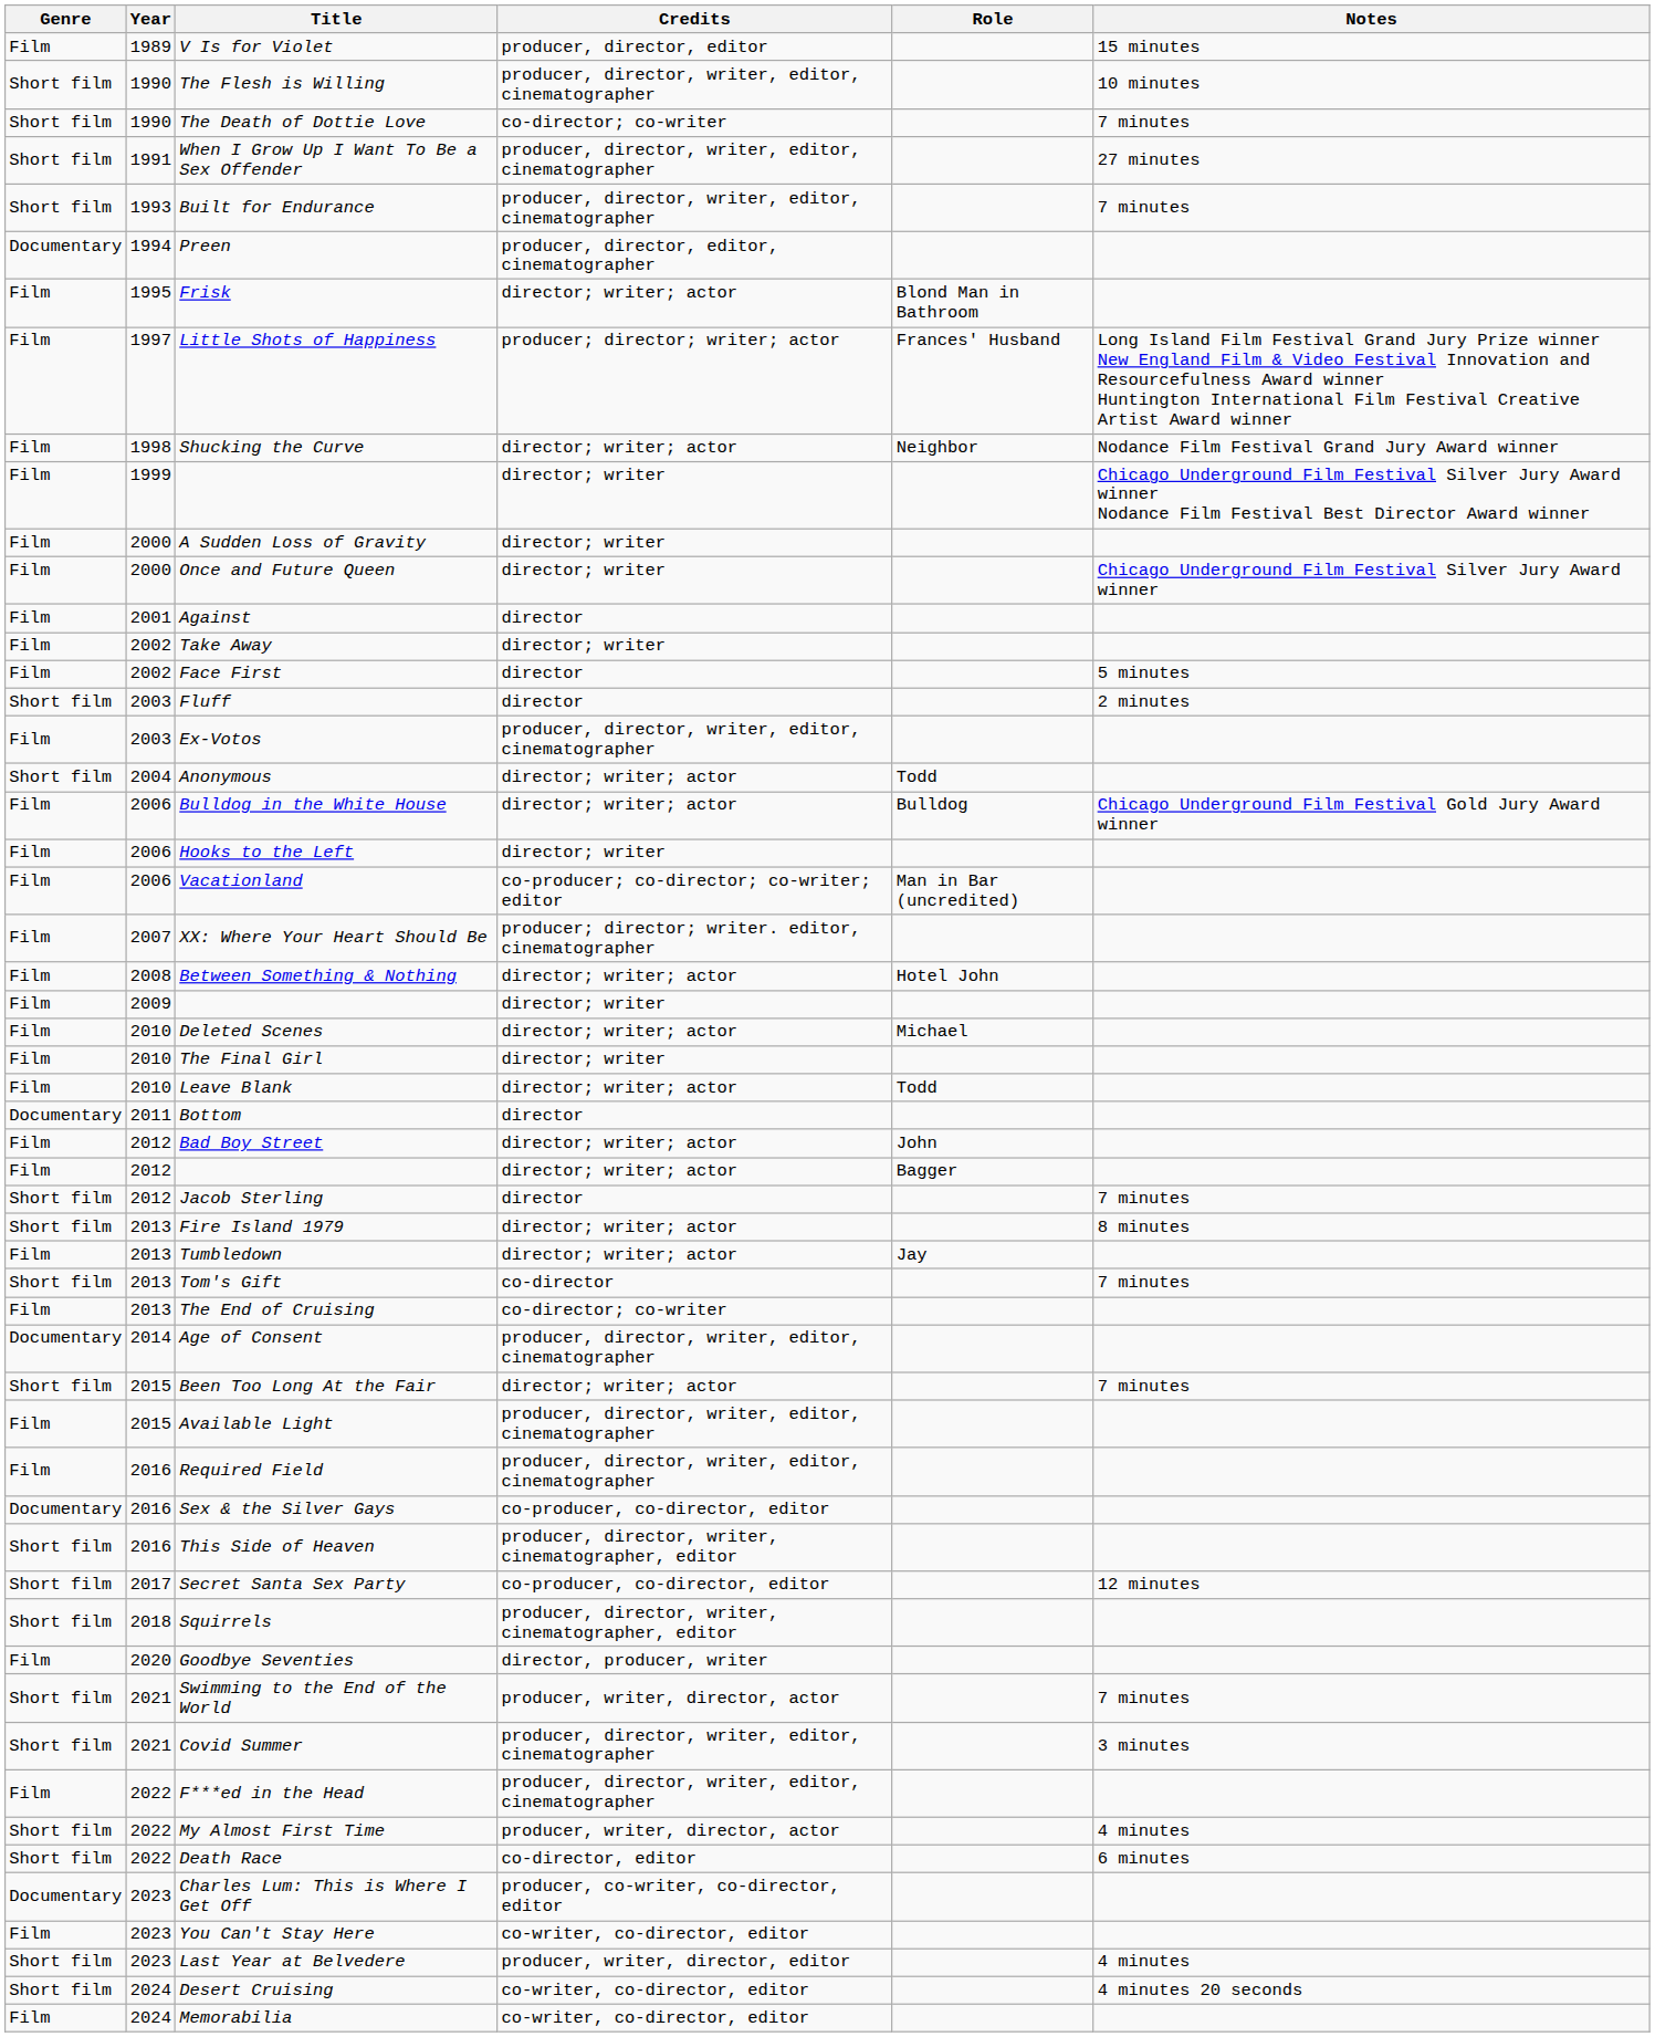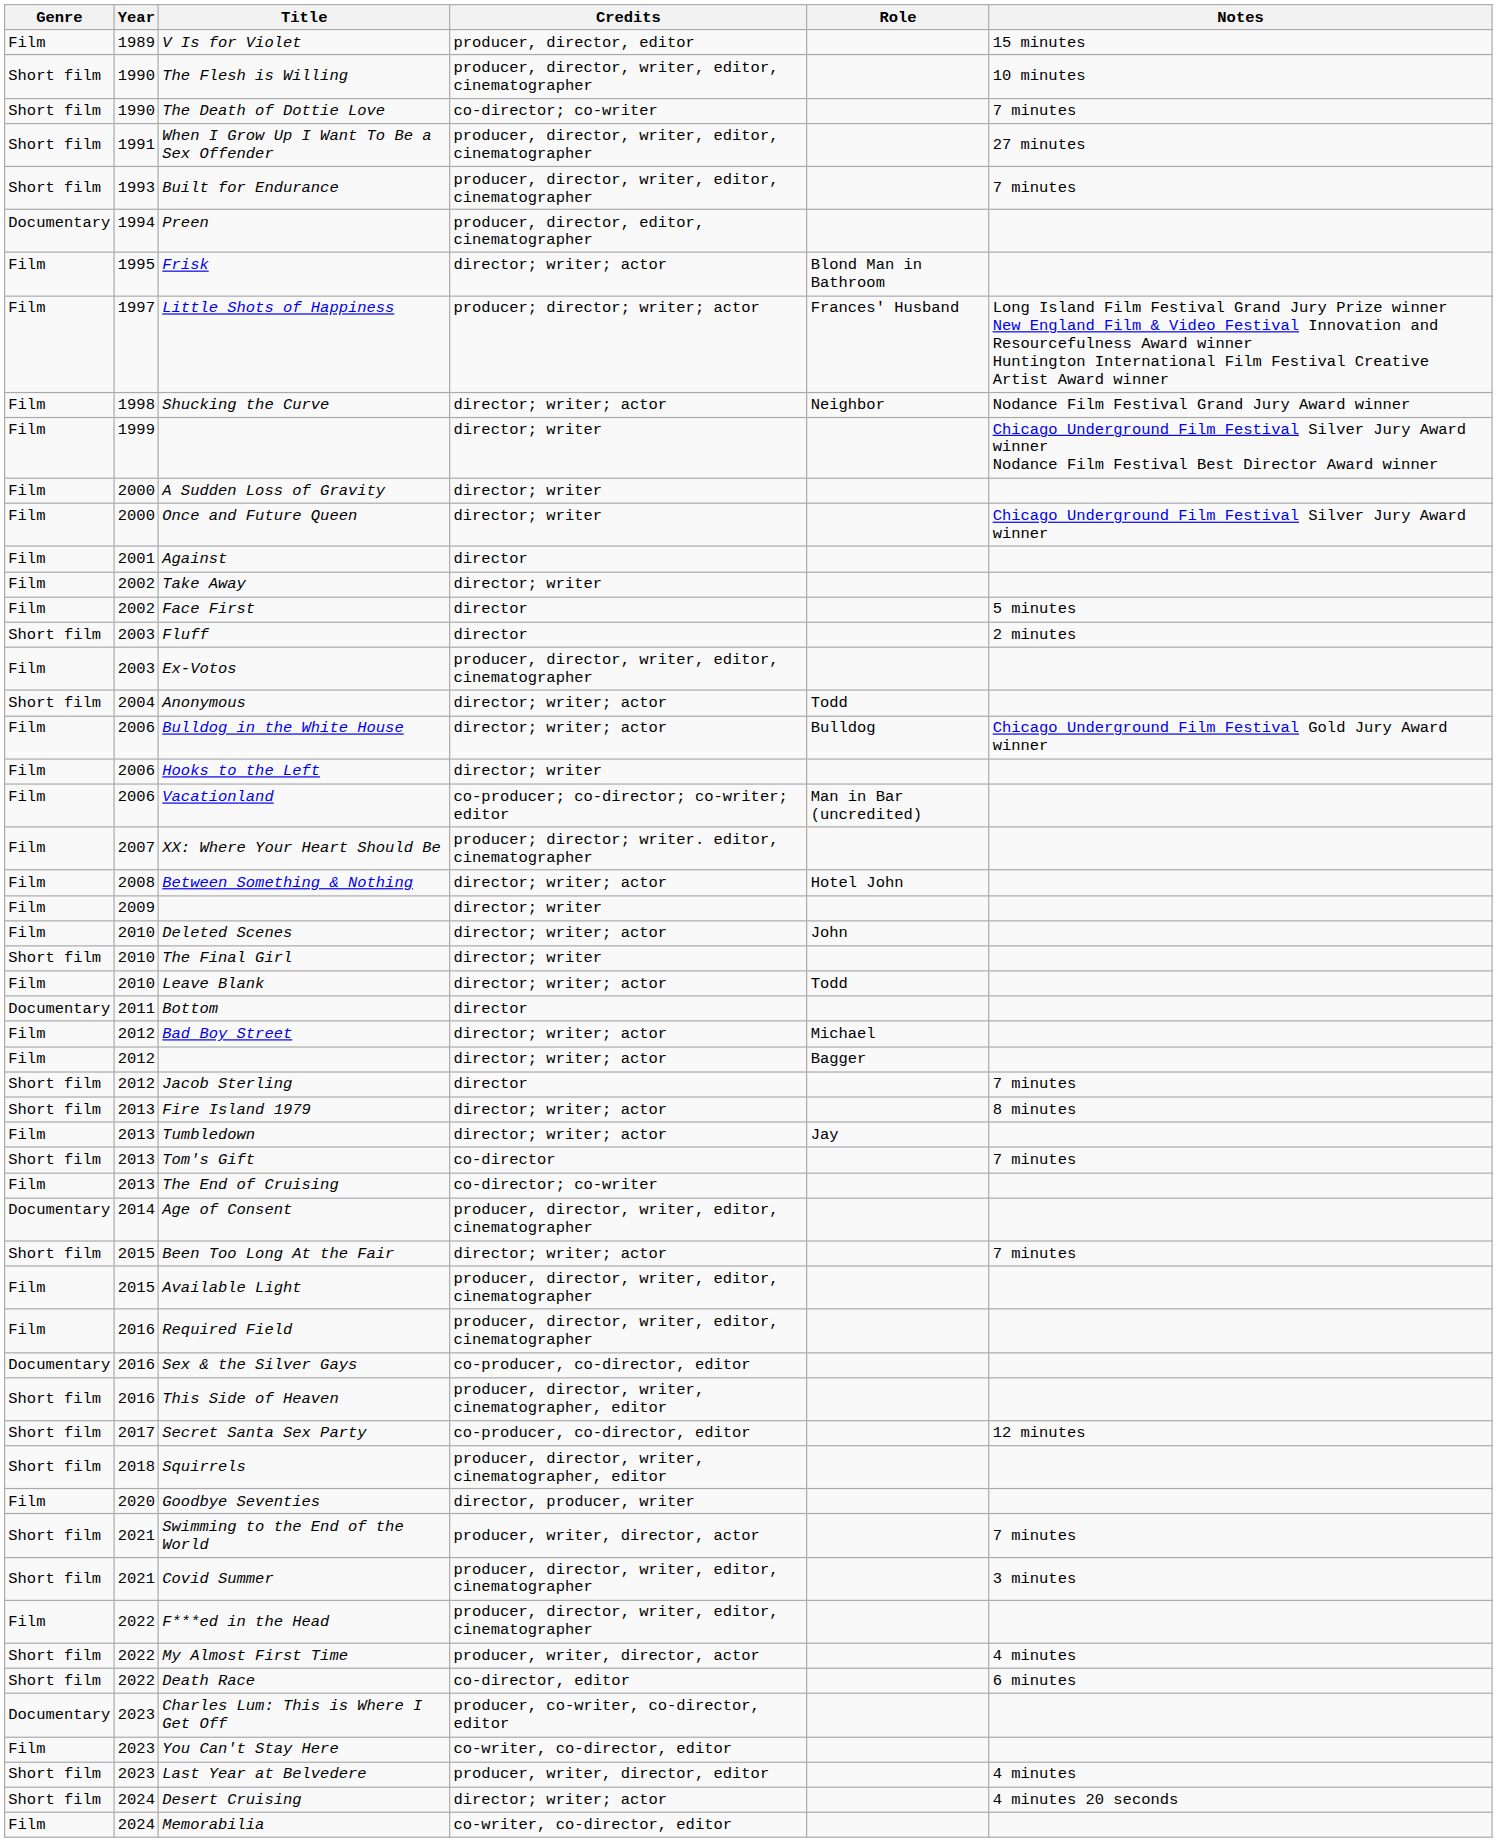Deleted Scenes | Role: Michael -> John
The Final Girl | Genre: Film -> Short film
Bad Boy Street | Role: John -> Michael
Desert Cruising | Credits: co-writer, co-director, editor -> director; writer; actor
